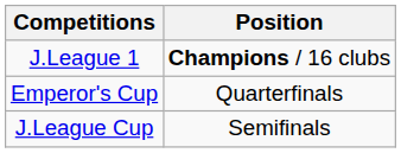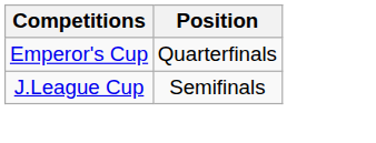- row: J.League 1 | Champions / 16 clubs
